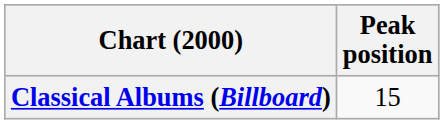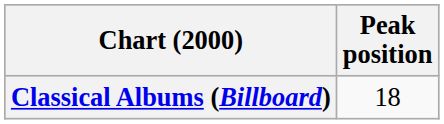Classical Albums (Billboard) | Peak position: 15 -> 18
